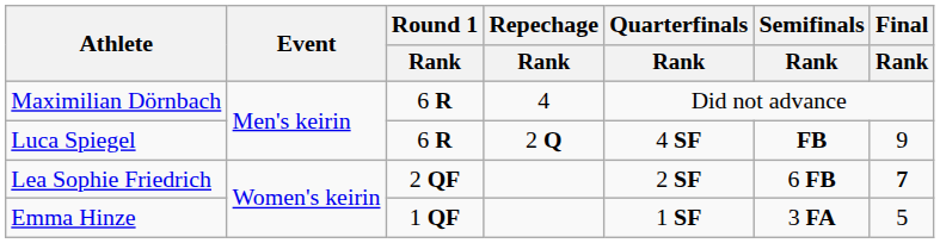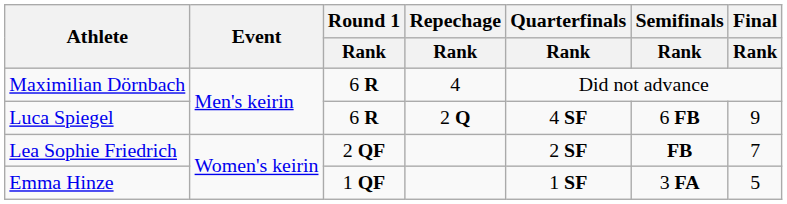Luca Spiegel | Semifinals / Rank: FB -> 6 FB
Lea Sophie Friedrich | Semifinals / Rank: 6 FB -> FB
Lea Sophie Friedrich | Final / Rank: bold -> normal
